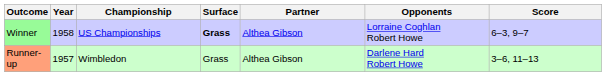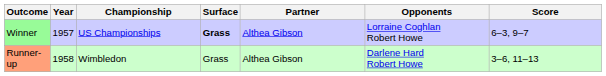Winner | Year: 1958 -> 1957
Runner-up | Year: 1957 -> 1958
